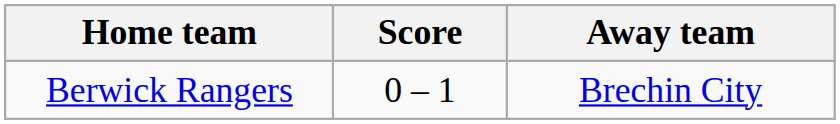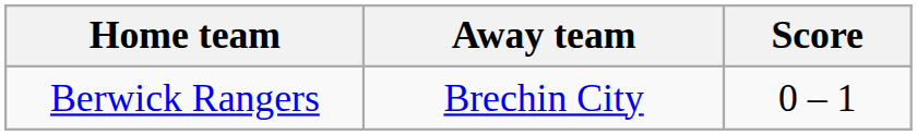columns swapped: Score <-> Away team
